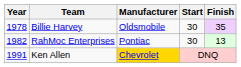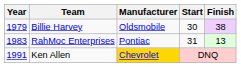Billie Harvey | Year: 1978 -> 1979
Billie Harvey | Finish: 35 -> 38
RahMoc Enterprises | Year: 1982 -> 1983
RahMoc Enterprises | Start: 30 -> 31
